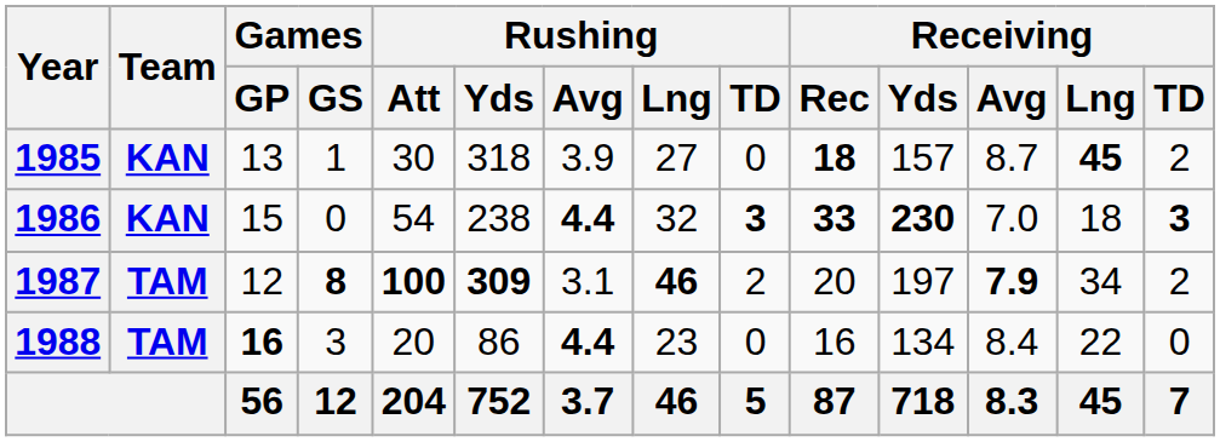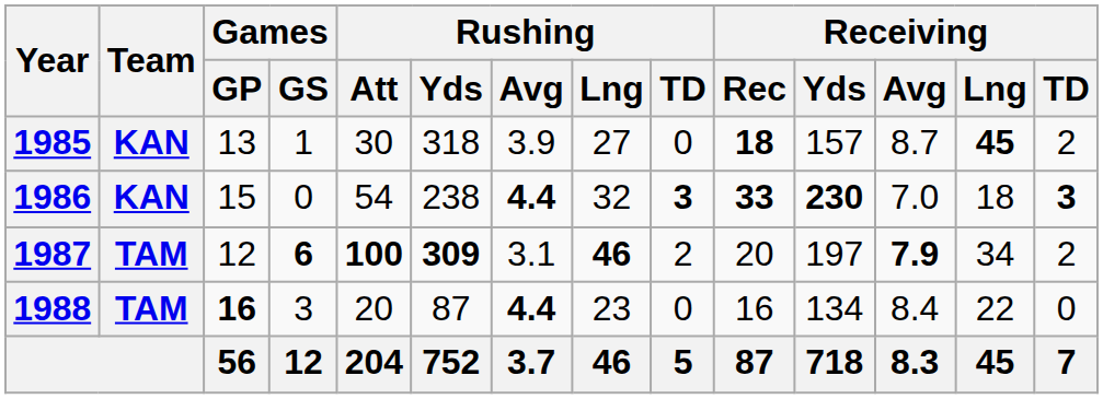1987 | Games / GS: 8 -> 6
1988 | Rushing / Yds: 86 -> 87
